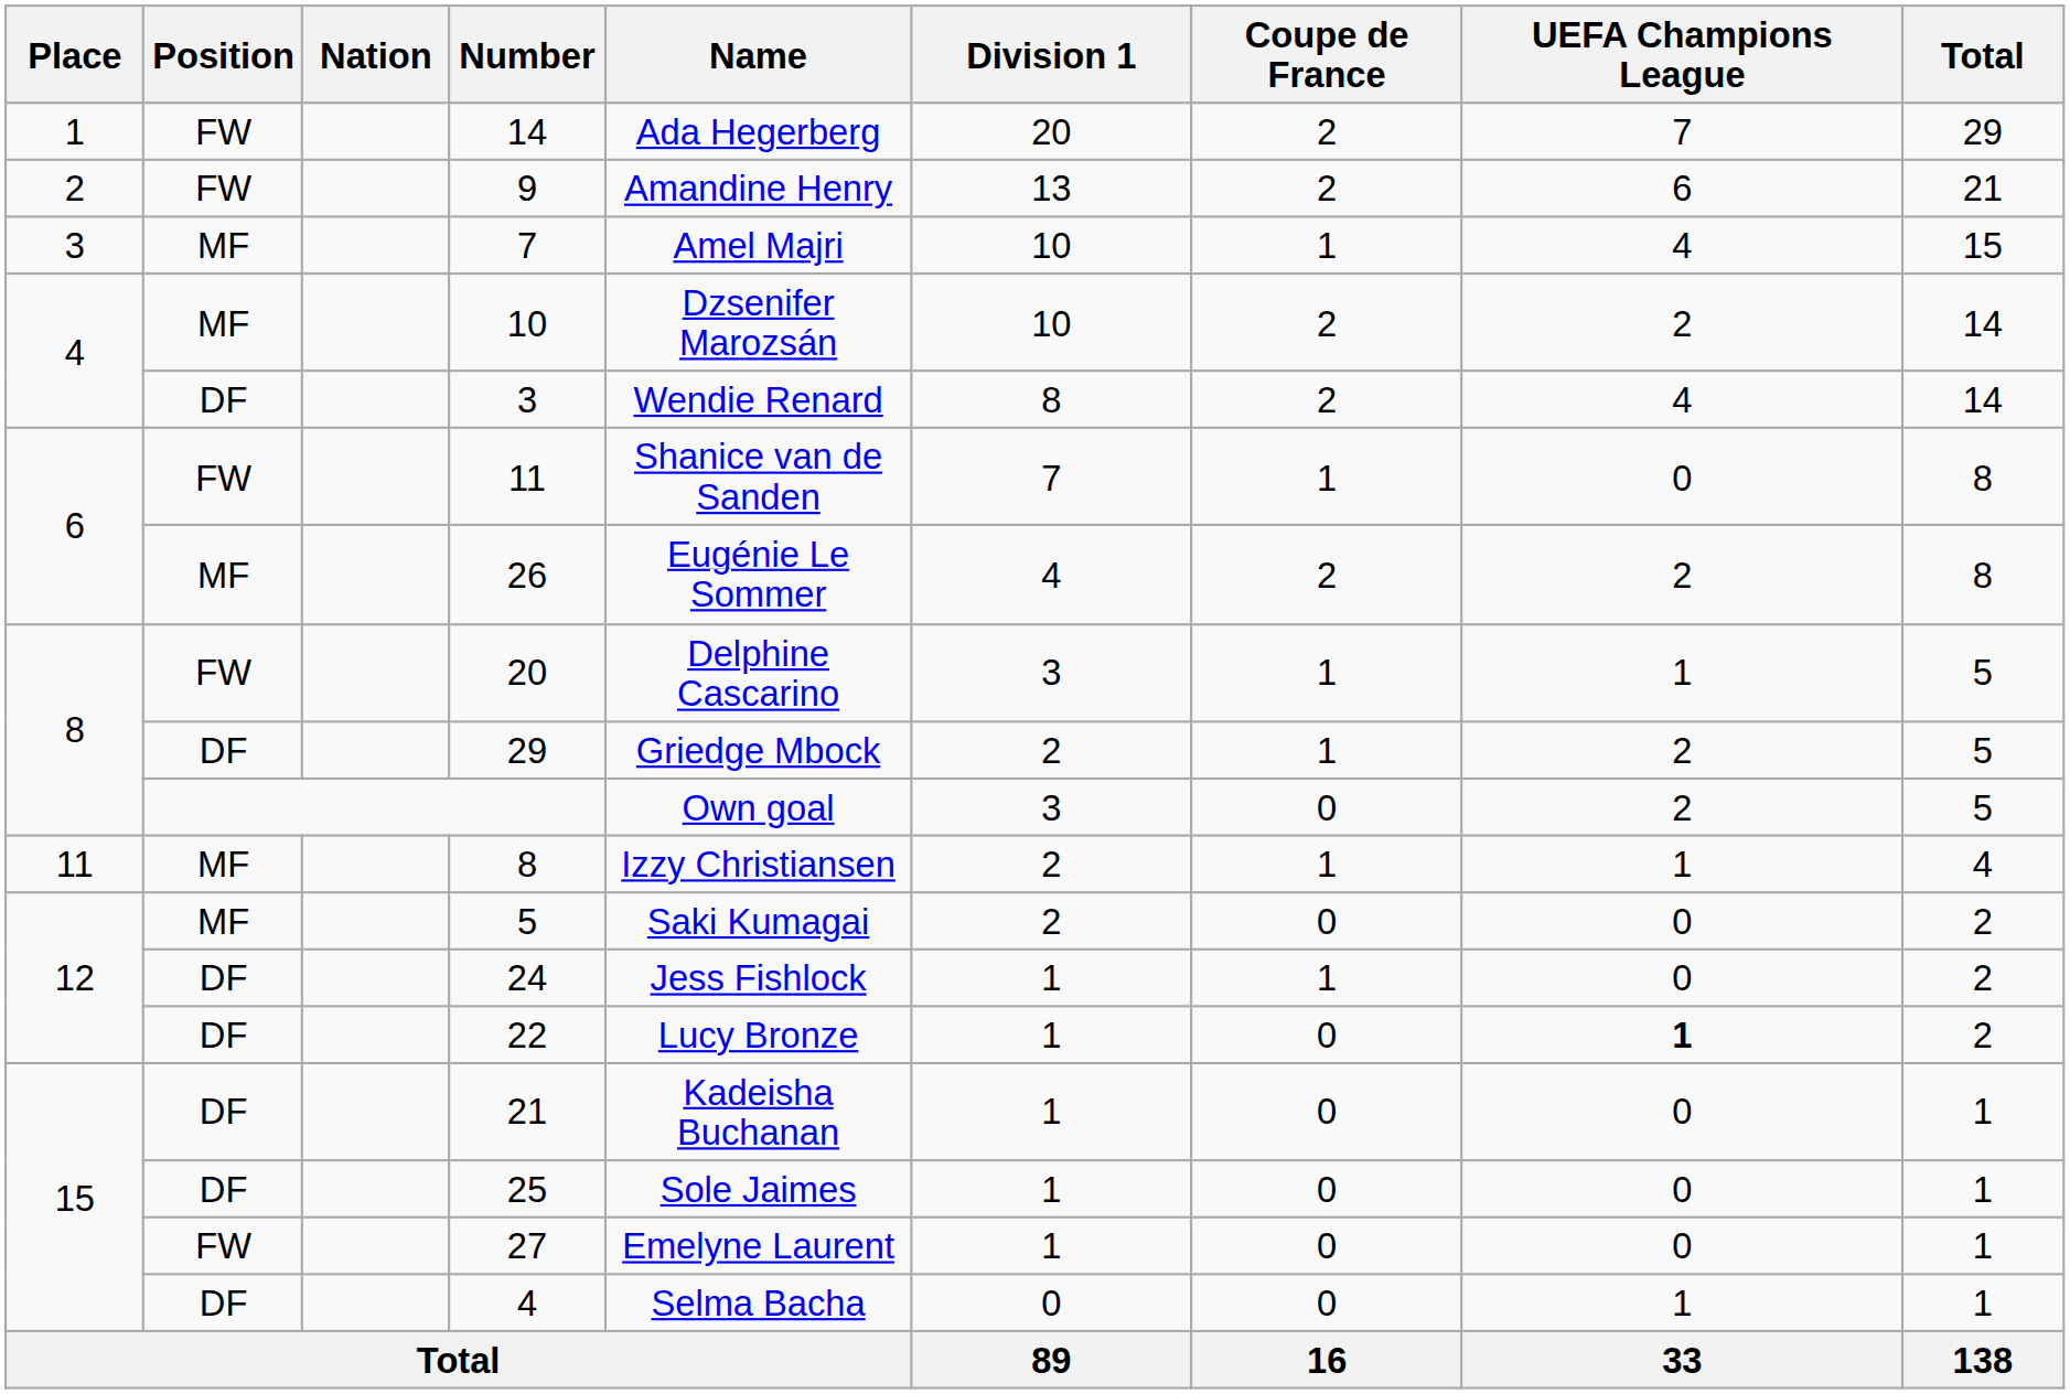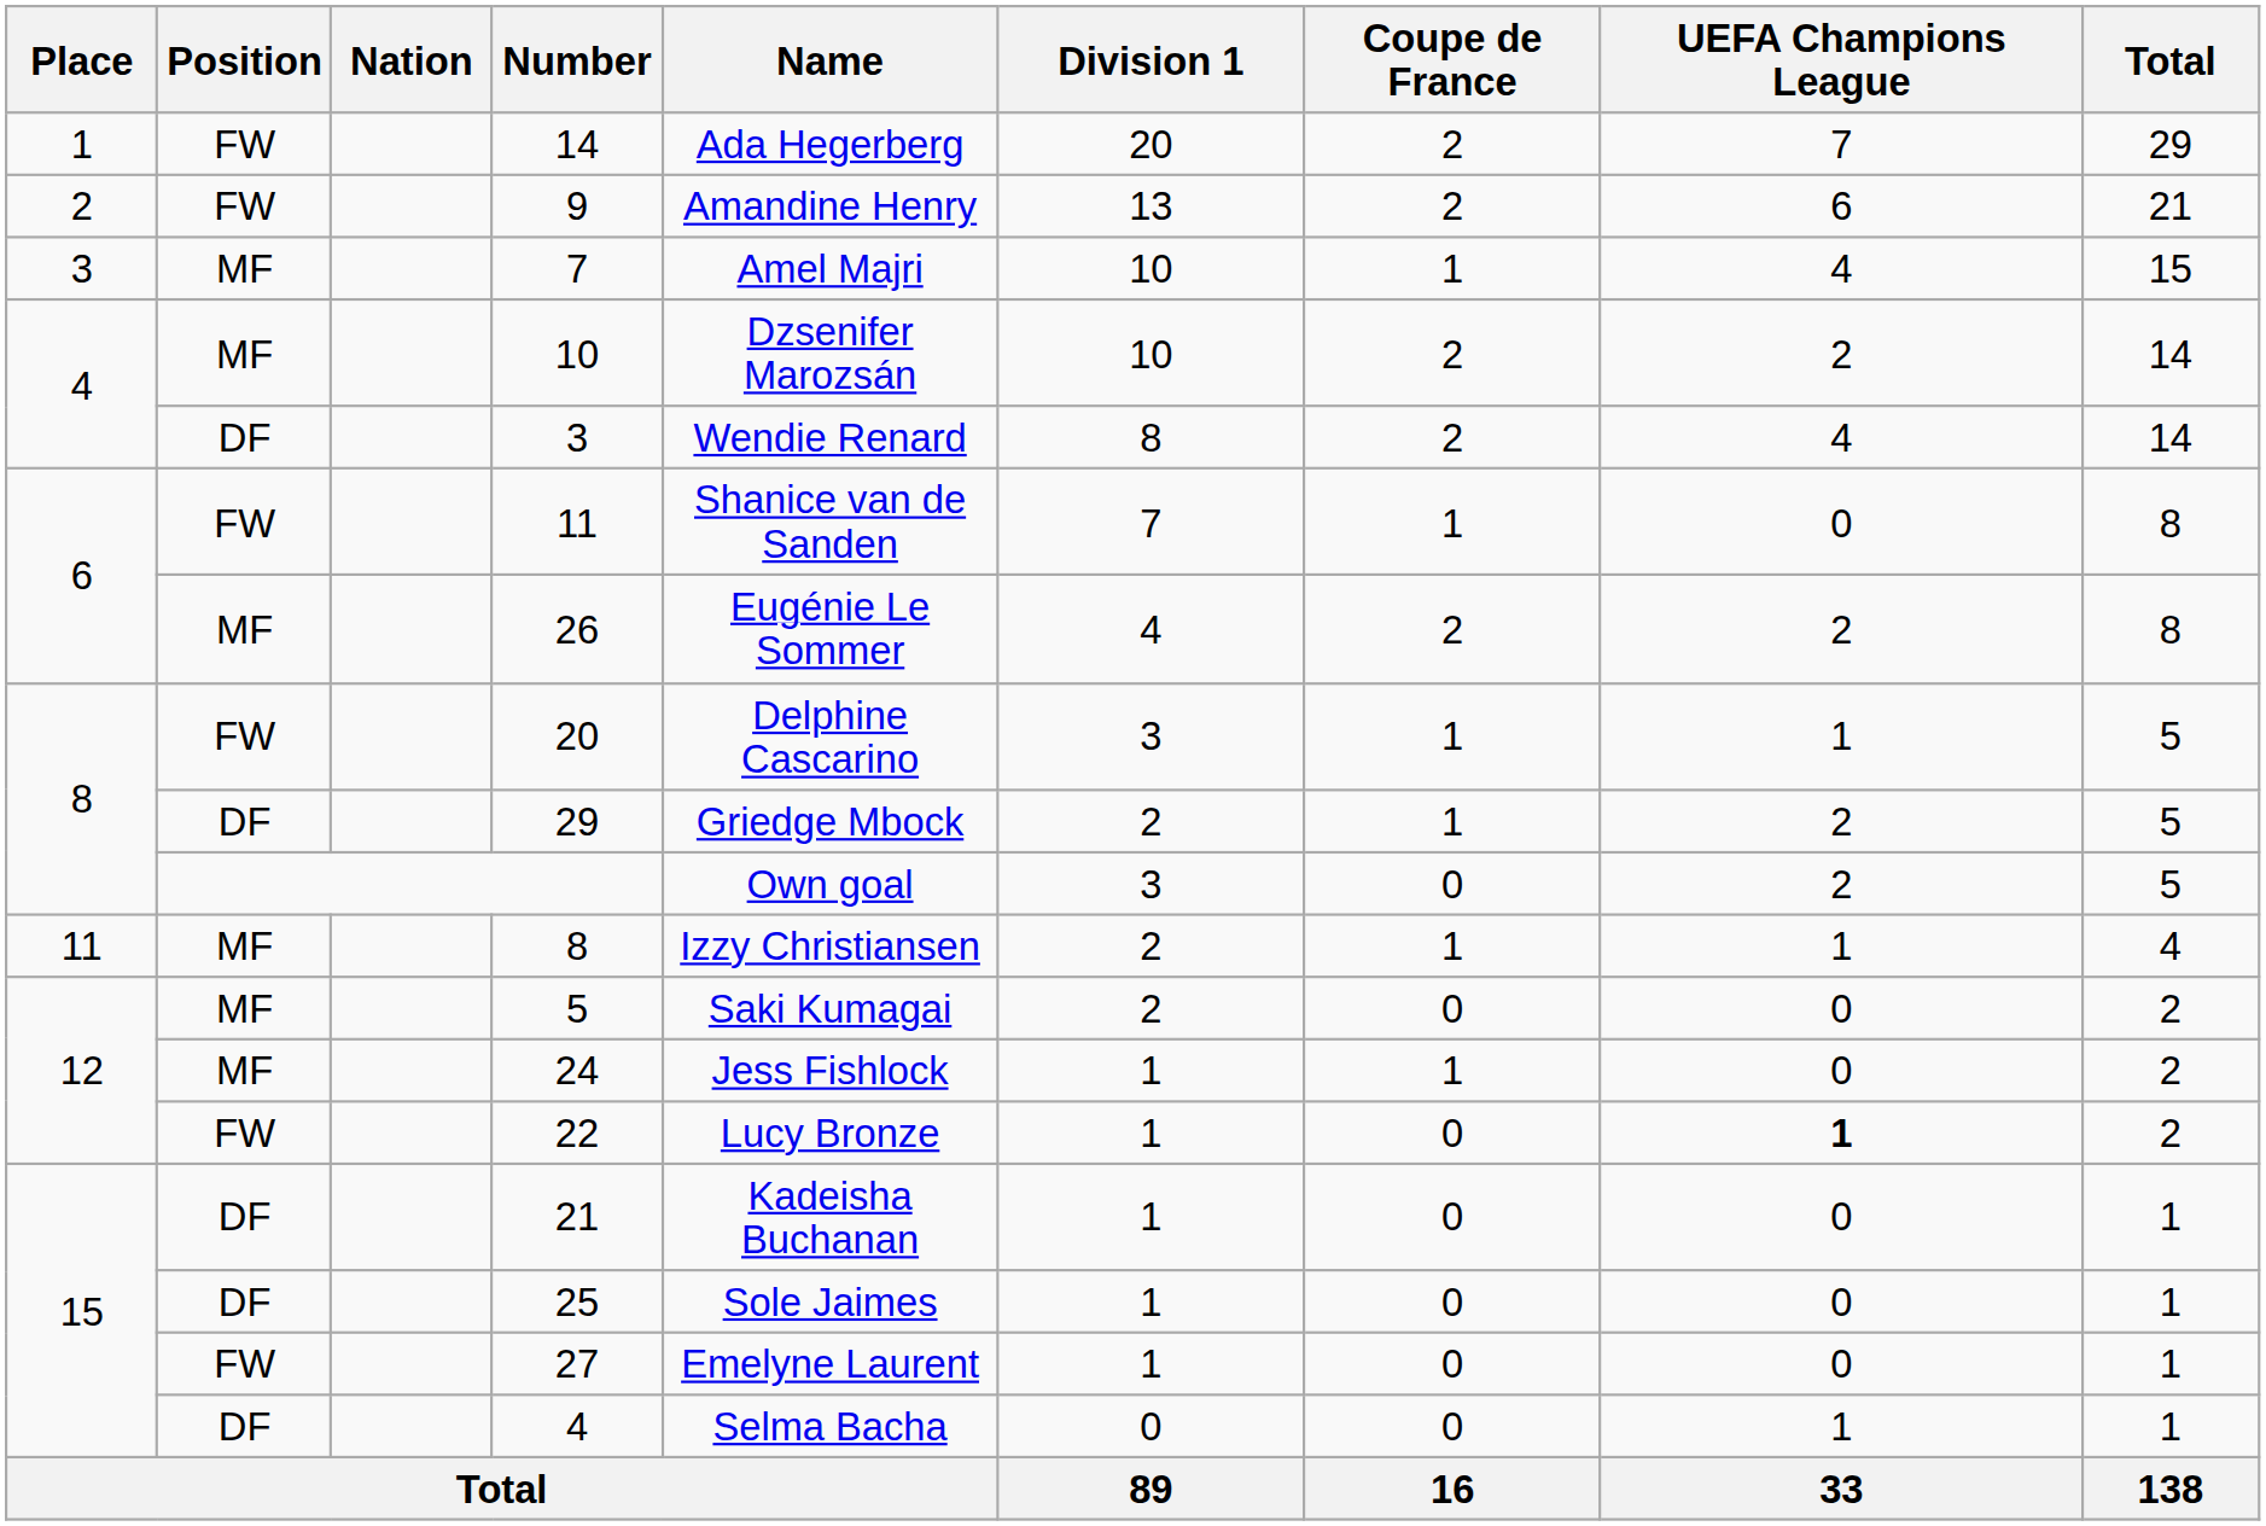24 | Position: DF -> MF
22 | Position: DF -> FW
